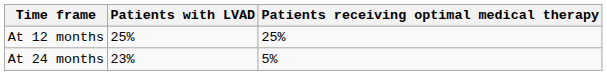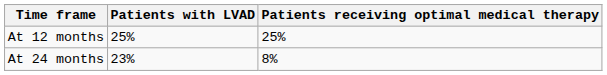At 24 months | Patients receiving optimal medical therapy: 5% -> 8%
